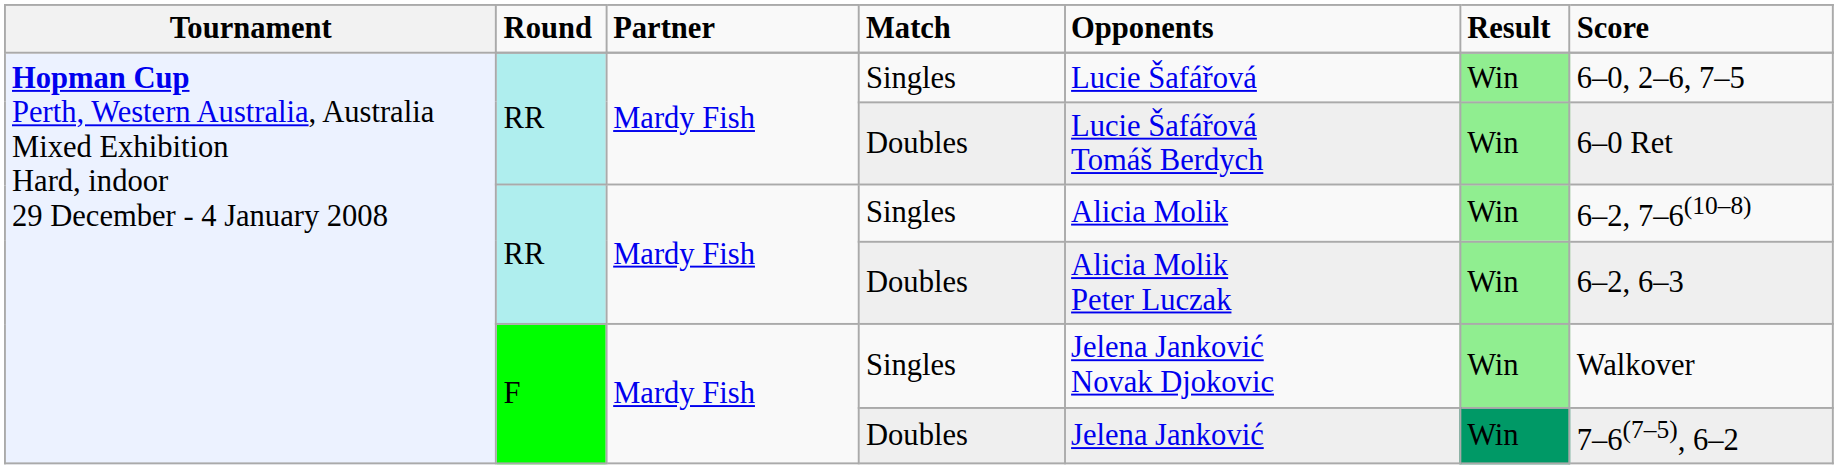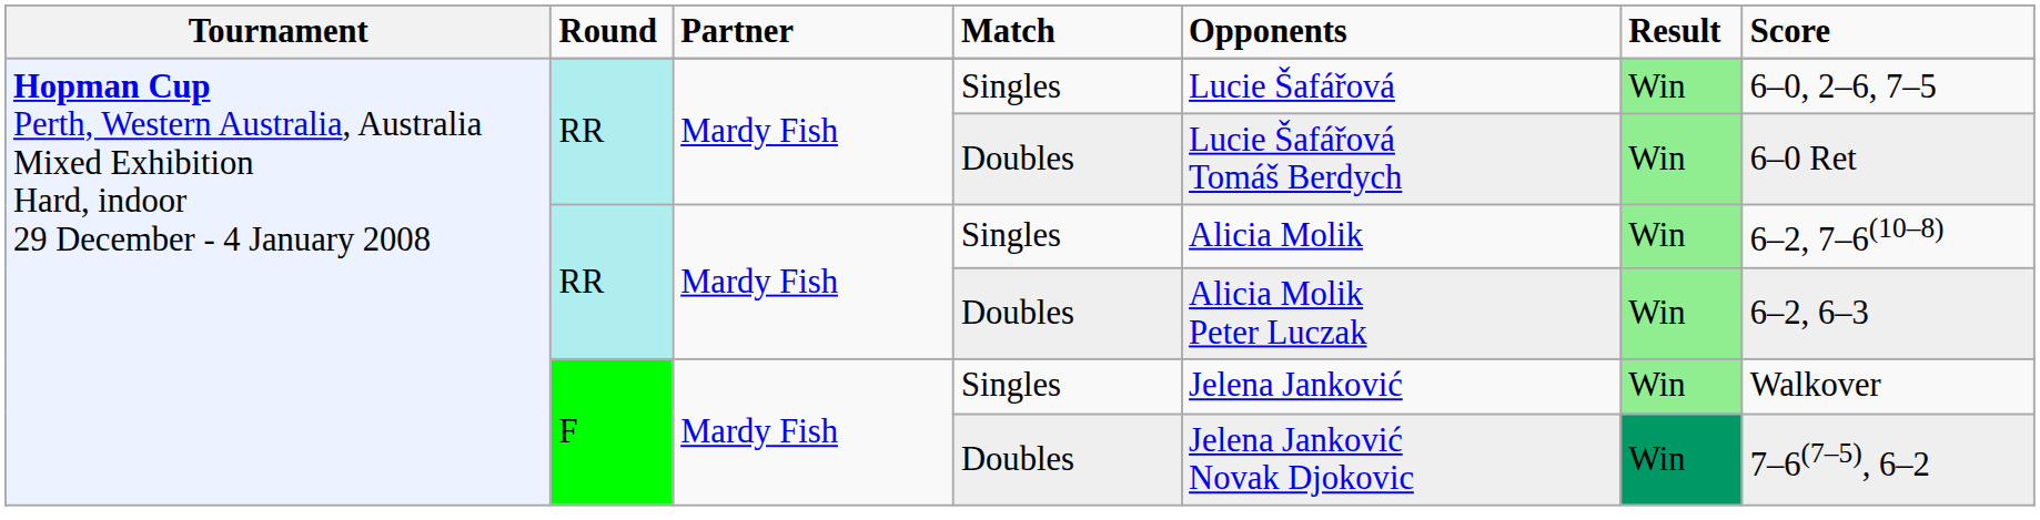F / Singles | column 5: Jelena Janković Novak Djokovic -> Jelena Janković
F / Doubles | column 5: Jelena Janković -> Jelena Janković Novak Djokovic
